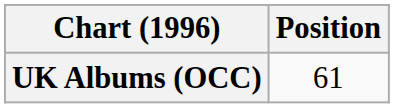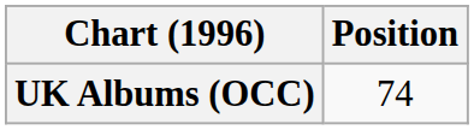UK Albums (OCC) | Position: 61 -> 74
